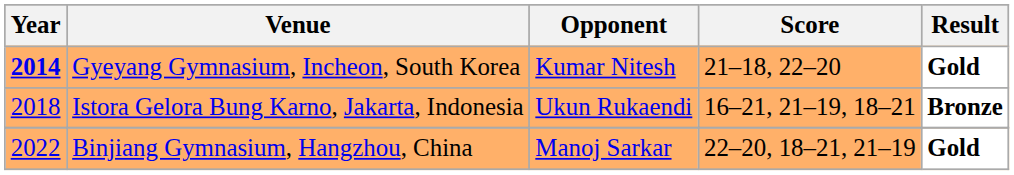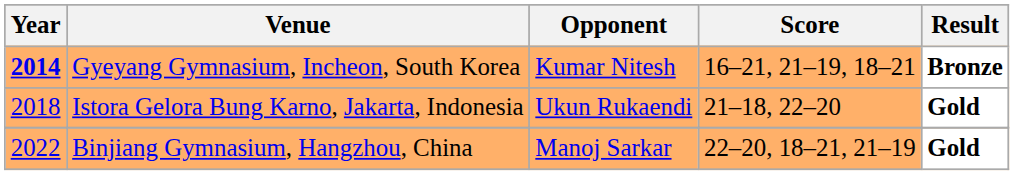Gyeyang Gymnasium, Incheon, South Korea | Score: 21–18, 22–20 -> 16–21, 21–19, 18–21
Gyeyang Gymnasium, Incheon, South Korea | Result: Gold -> Bronze
Istora Gelora Bung Karno, Jakarta, Indonesia | Score: 16–21, 21–19, 18–21 -> 21–18, 22–20
Istora Gelora Bung Karno, Jakarta, Indonesia | Result: Bronze -> Gold
